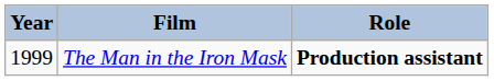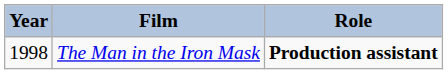The Man in the Iron Mask | Year: 1999 -> 1998
